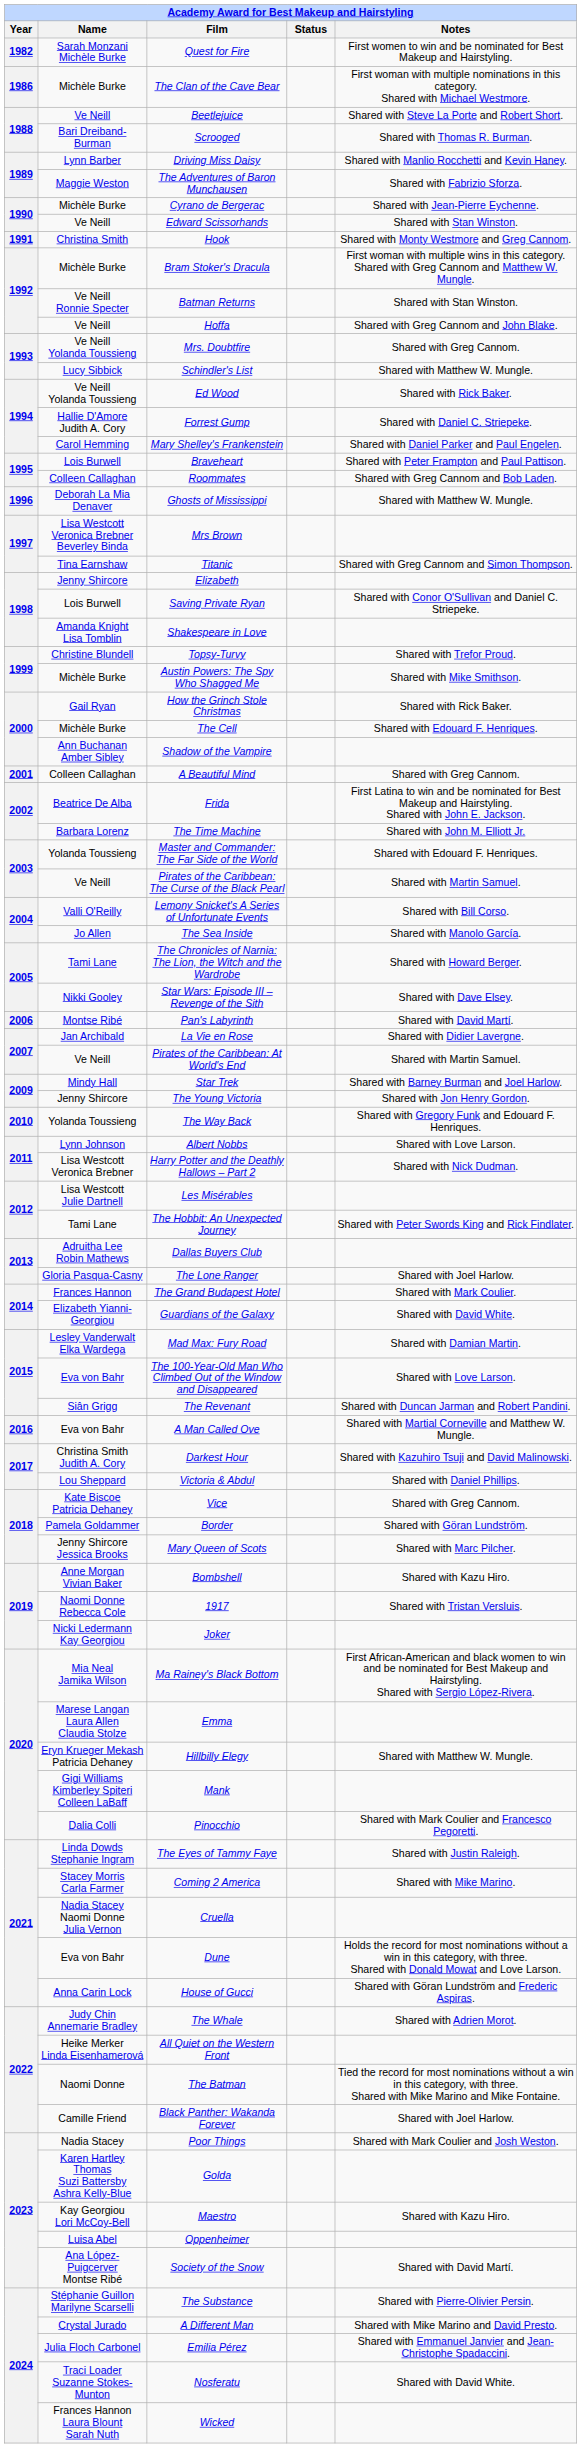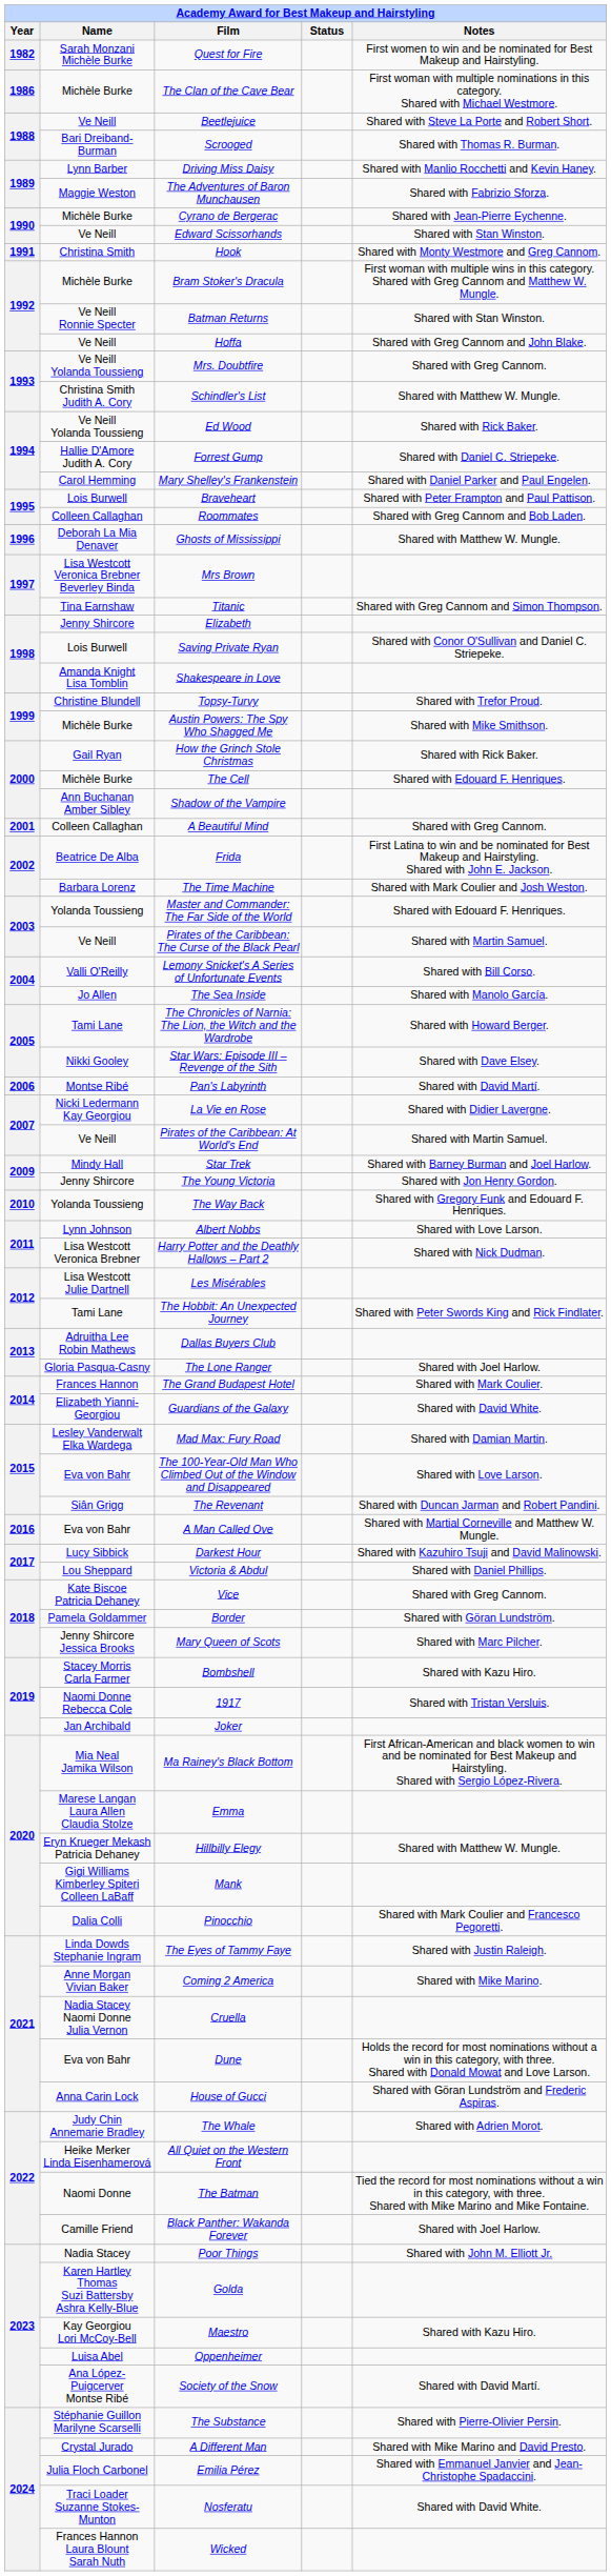Schindler's List | Name: Lucy Sibbick -> Christina Smith Judith A. Cory
The Time Machine | Notes: Shared with John M. Elliott Jr. -> Shared with Mark Coulier and Josh Weston.
La Vie en Rose | Name: Jan Archibald -> Nicki Ledermann Kay Georgiou
Darkest Hour | Name: Christina Smith Judith A. Cory -> Lucy Sibbick
Bombshell | Name: Anne Morgan Vivian Baker -> Stacey Morris Carla Farmer
Joker | Name: Nicki Ledermann Kay Georgiou -> Jan Archibald
Coming 2 America | Name: Stacey Morris Carla Farmer -> Anne Morgan Vivian Baker
Poor Things | Notes: Shared with Mark Coulier and Josh Weston. -> Shared with John M. Elliott Jr.
